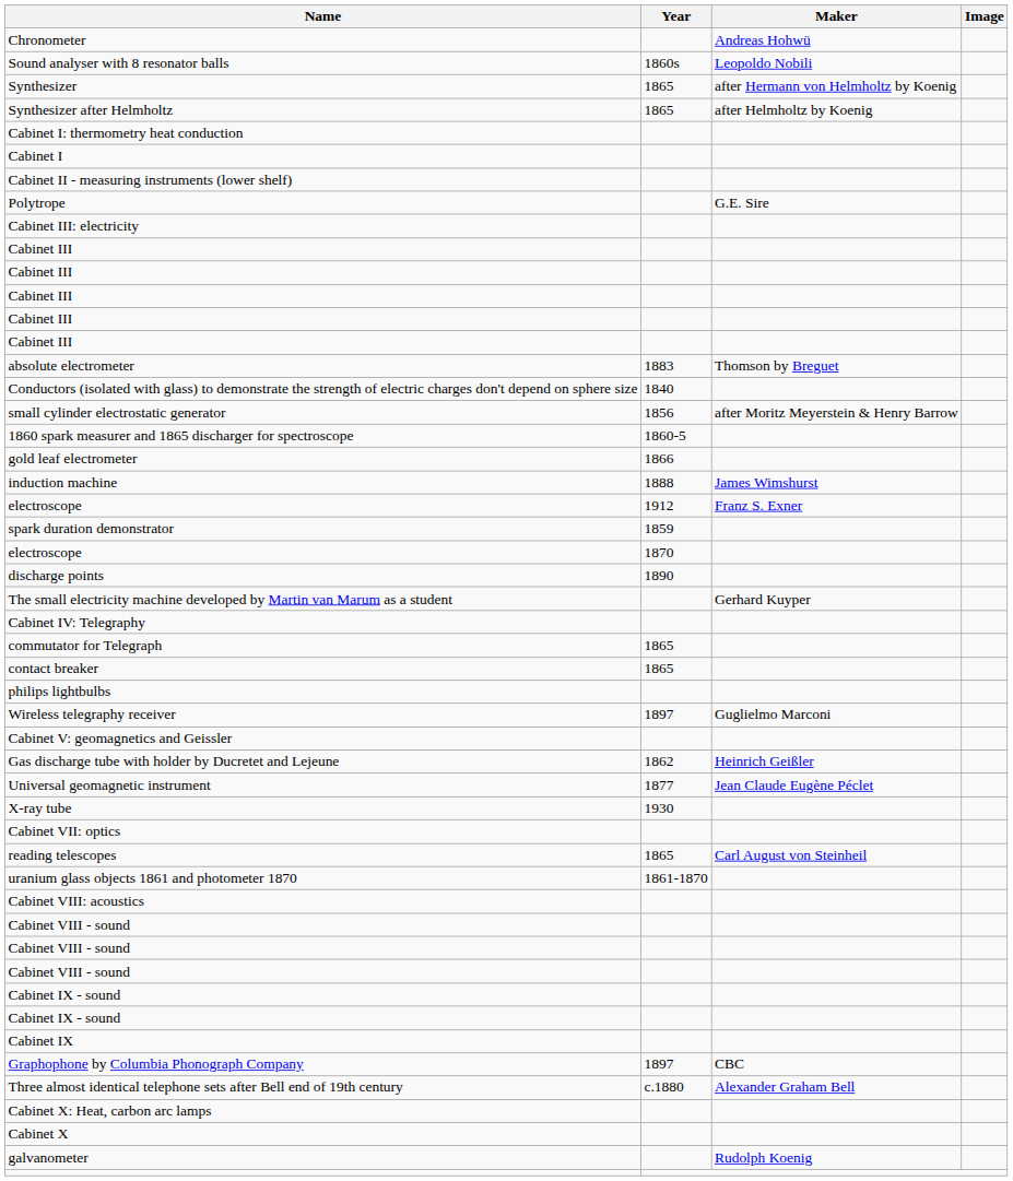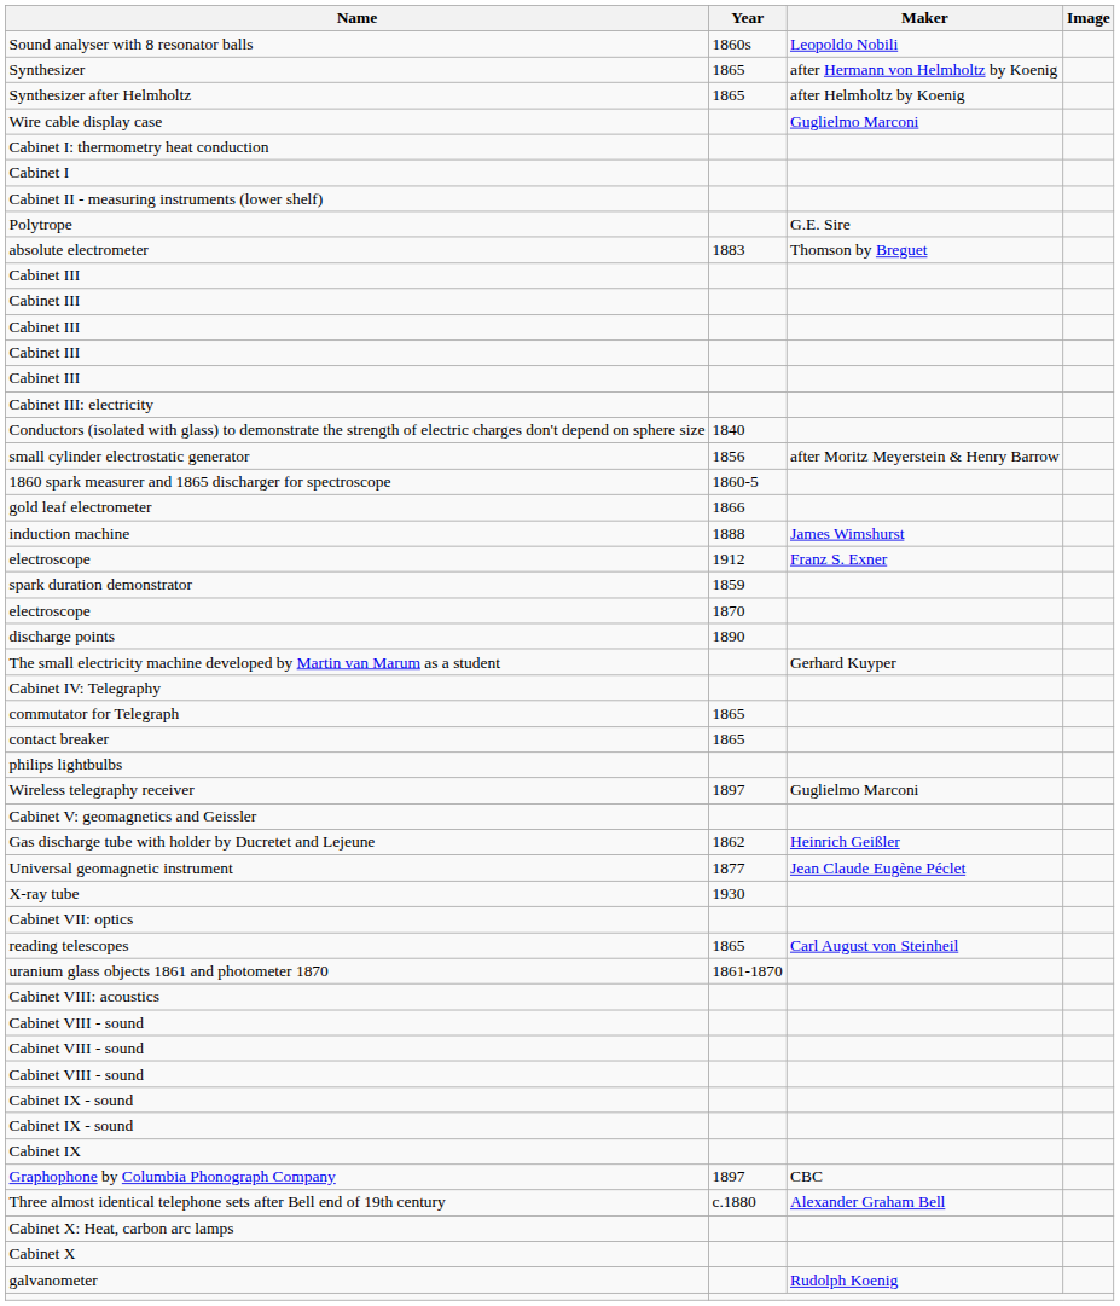- row: Chronometer | Andreas Hohwü
+ row: Wire cable display case | Guglielmo Marconi
rows swapped: Cabinet III: electricity <-> absolute electrometer
